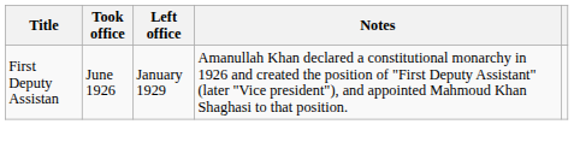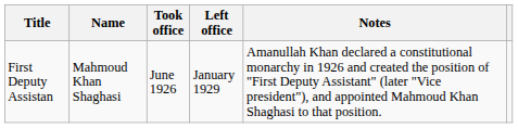+ column: Name | Mahmoud Khan Shaghasi
